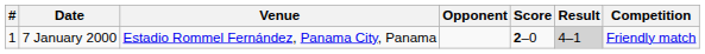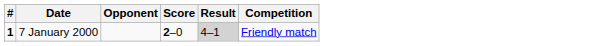- column: Venue | Estadio Rommel Fernández, Panama City, Panama
7 January 2000 | #: normal -> bold
